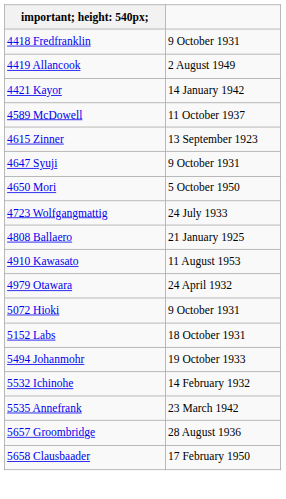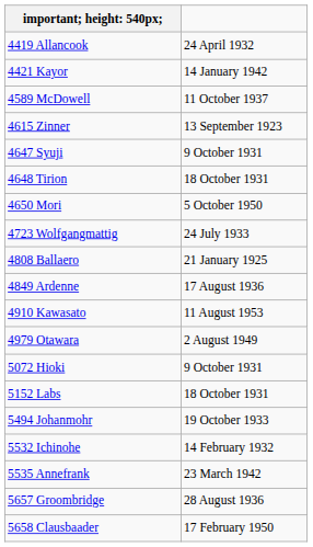- row: 4418 Fredfranklin | 9 October 1931
4419 Allancook | column 2: 2 August 1949 -> 24 April 1932
+ row: 4648 Tirion | 18 October 1931
+ row: 4849 Ardenne | 17 August 1936
4979 Otawara | column 2: 24 April 1932 -> 2 August 1949
